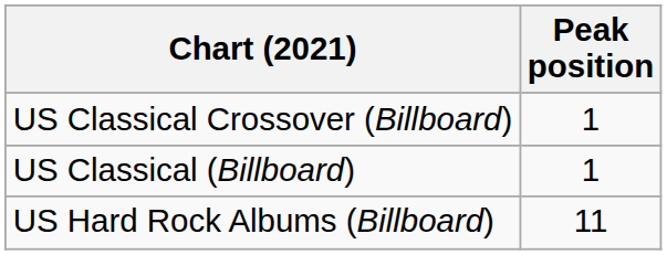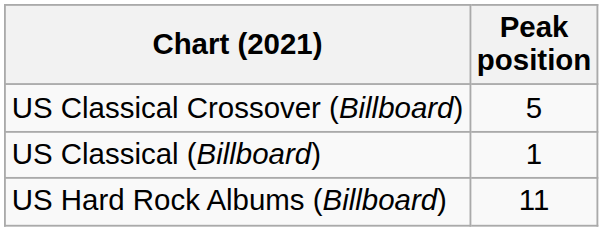US Classical Crossover (Billboard) | Peak position: 1 -> 5
